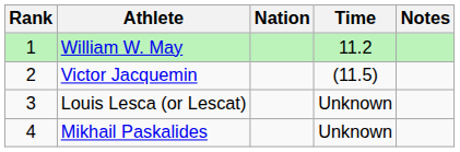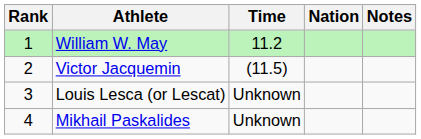columns swapped: Nation <-> Time
